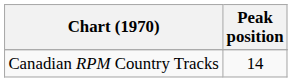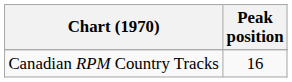Canadian RPM Country Tracks | Peak position: 14 -> 16
